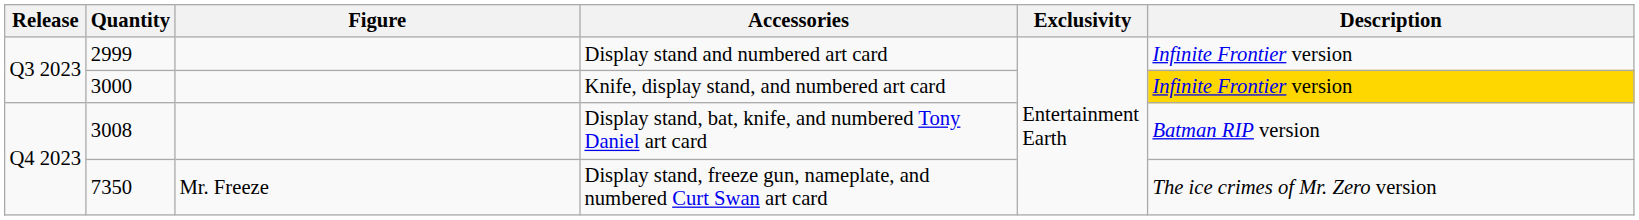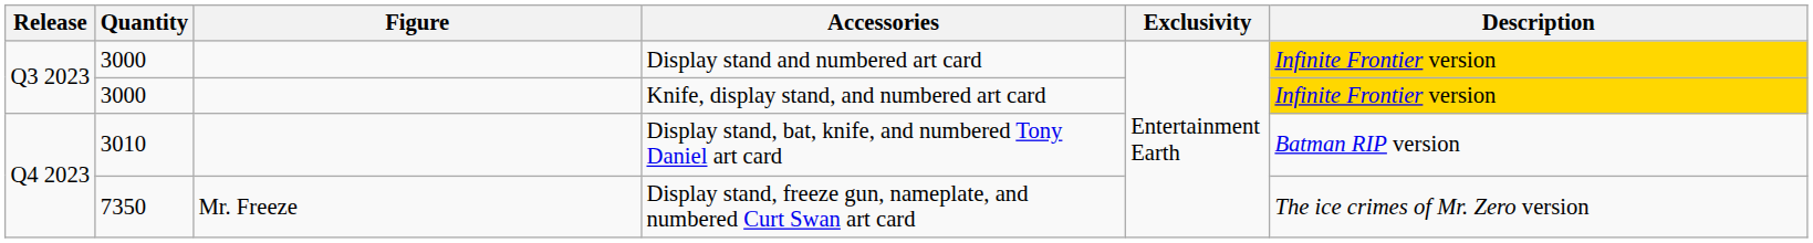Display stand and numbered art card | Quantity: 2999 -> 3000
Display stand and numbered art card | Description: no background -> gold background
Display stand, bat, knife, and numbered Tony Daniel art card | Quantity: 3008 -> 3010
